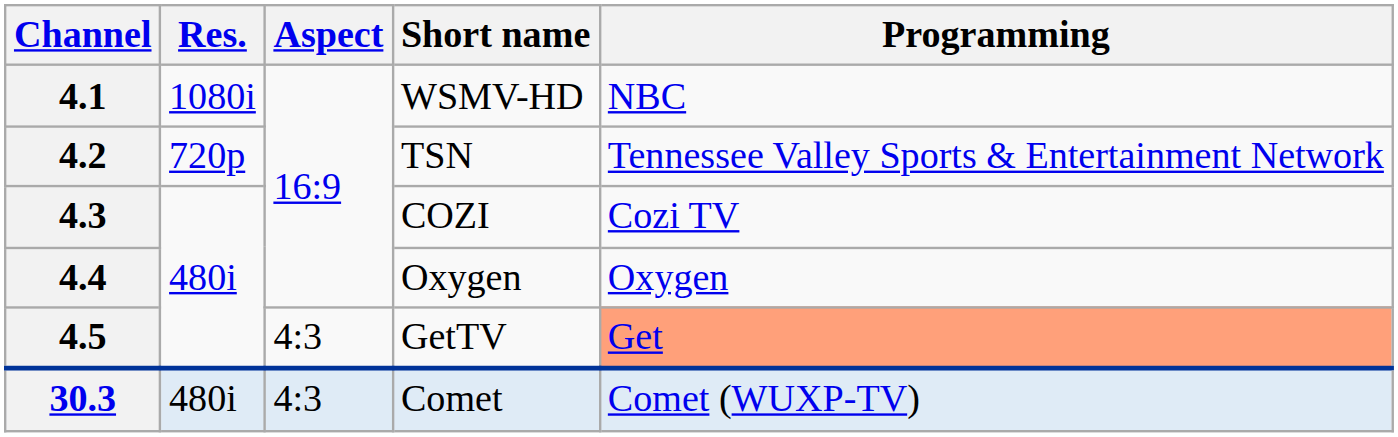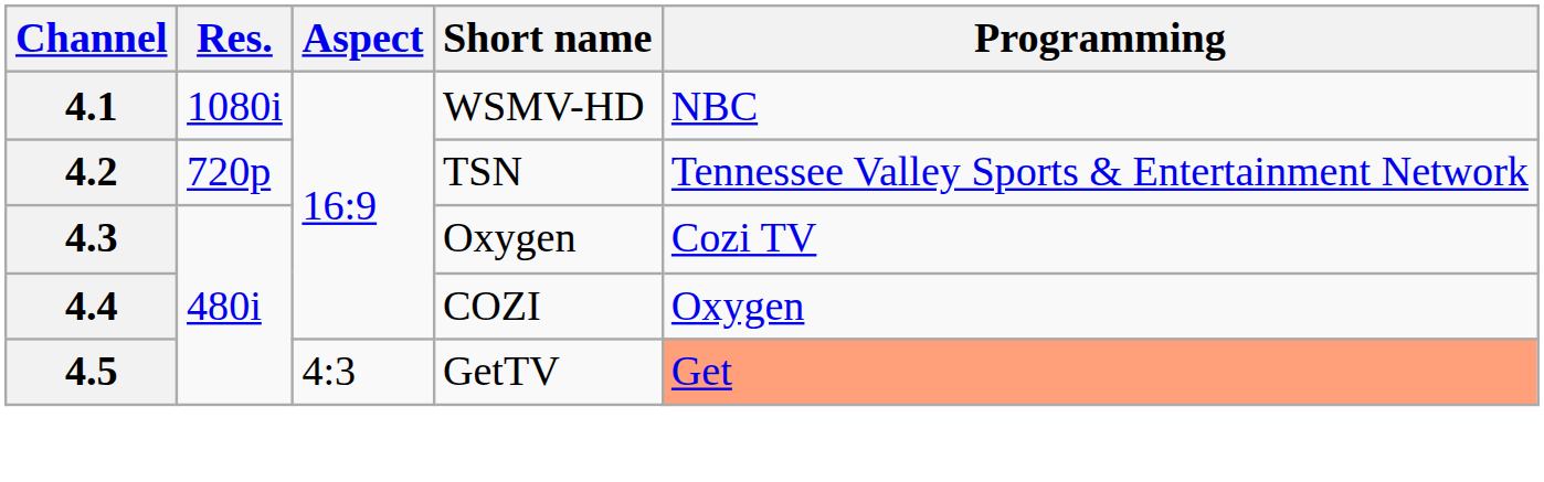4.3 | Short name: COZI -> Oxygen
4.4 | Short name: Oxygen -> COZI
- row: 30.3 | 480i | 4:3 | Comet | Comet (WUXP-TV)
